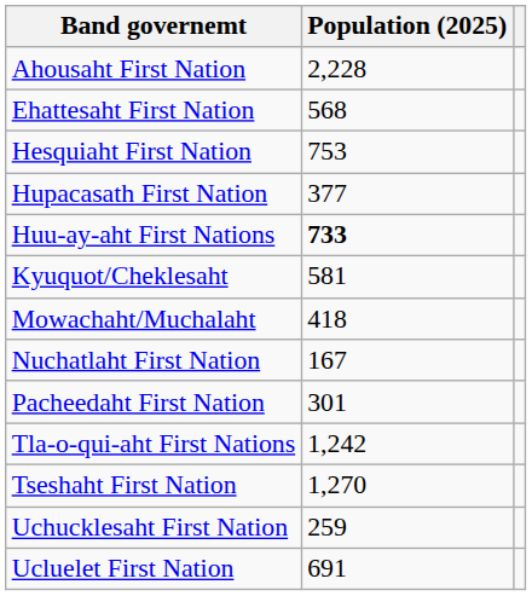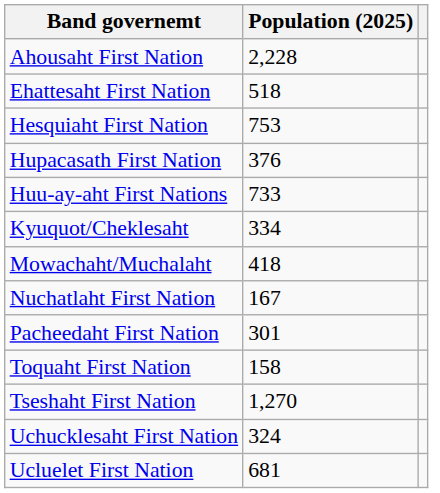Ehattesaht First Nation | Population (2025): 568 -> 518
Hupacasath First Nation | Population (2025): 377 -> 376
Huu-ay-aht First Nations | Population (2025): bold -> normal
Kyuquot/Cheklesaht | Population (2025): 581 -> 334
- row: Tla-o-qui-aht First Nations | 1,242
+ row: Toquaht First Nation | 158
Uchucklesaht First Nation | Population (2025): 259 -> 324
Ucluelet First Nation | Population (2025): 691 -> 681
